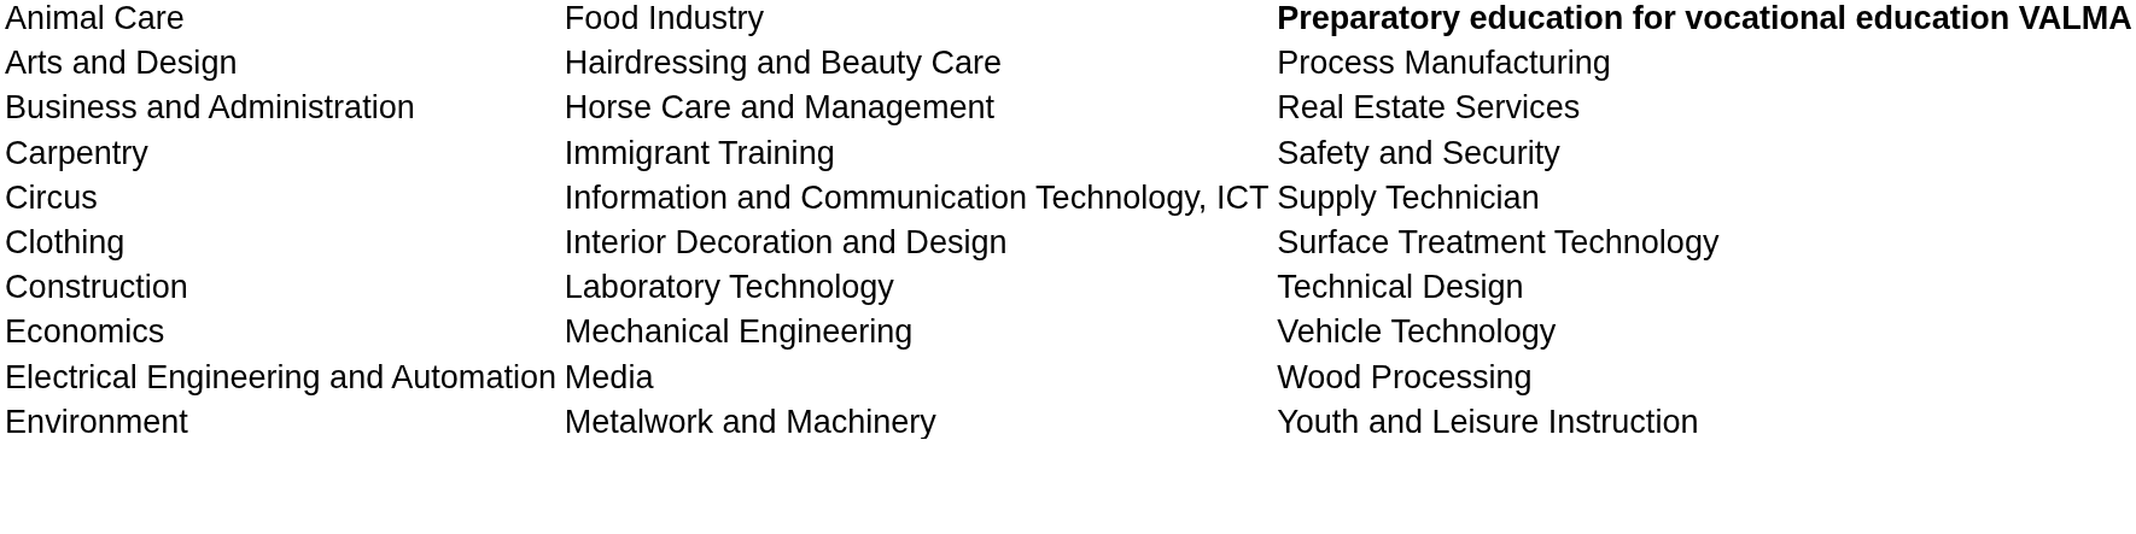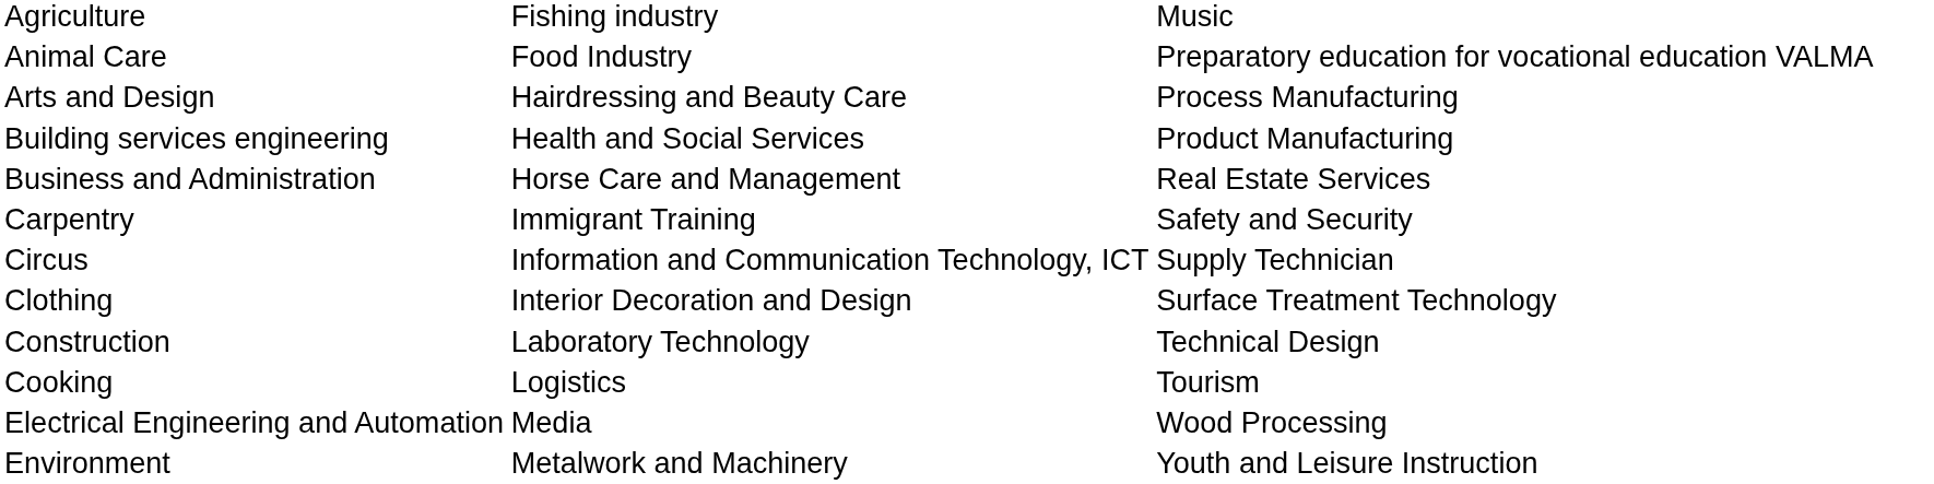+ row: Agriculture | Fishing industry | Music
Animal Care | column 3: bold -> normal
+ row: Building services engineering | Health and Social Services | Product Manufacturing
+ row: Cooking | Logistics | Tourism
- row: Economics | Mechanical Engineering | Vehicle Technology
